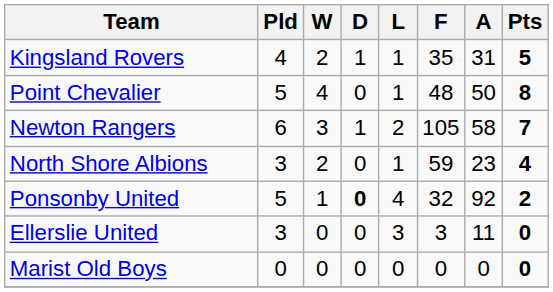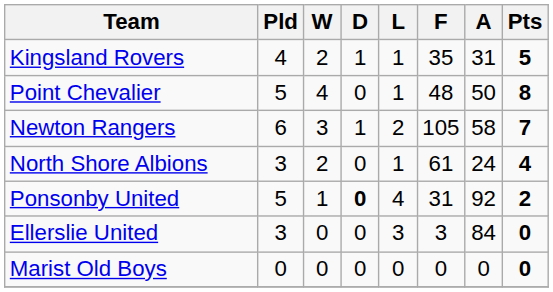North Shore Albions | F: 59 -> 61
North Shore Albions | A: 23 -> 24
Ponsonby United | F: 32 -> 31
Ellerslie United | A: 11 -> 84
